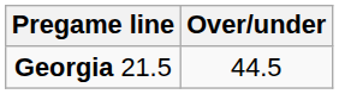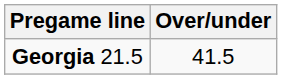Georgia 21.5 | Over/under: 44.5 -> 41.5
